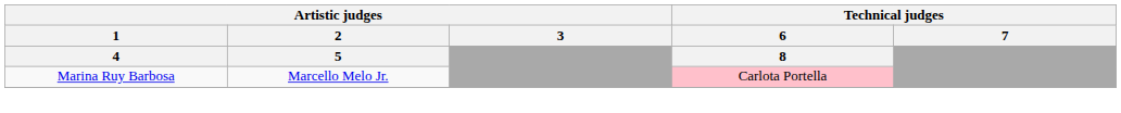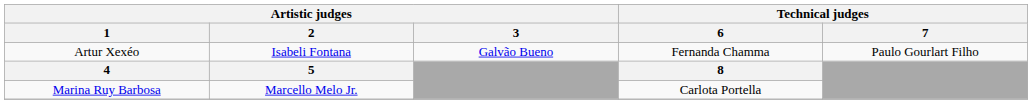+ row: Artur Xexéo | Isabeli Fontana | Galvão Bueno | Fernanda Chamma | Paulo Gourlart Filho
Marina Ruy Barbosa | Technical judges / 6: pink background -> no background
